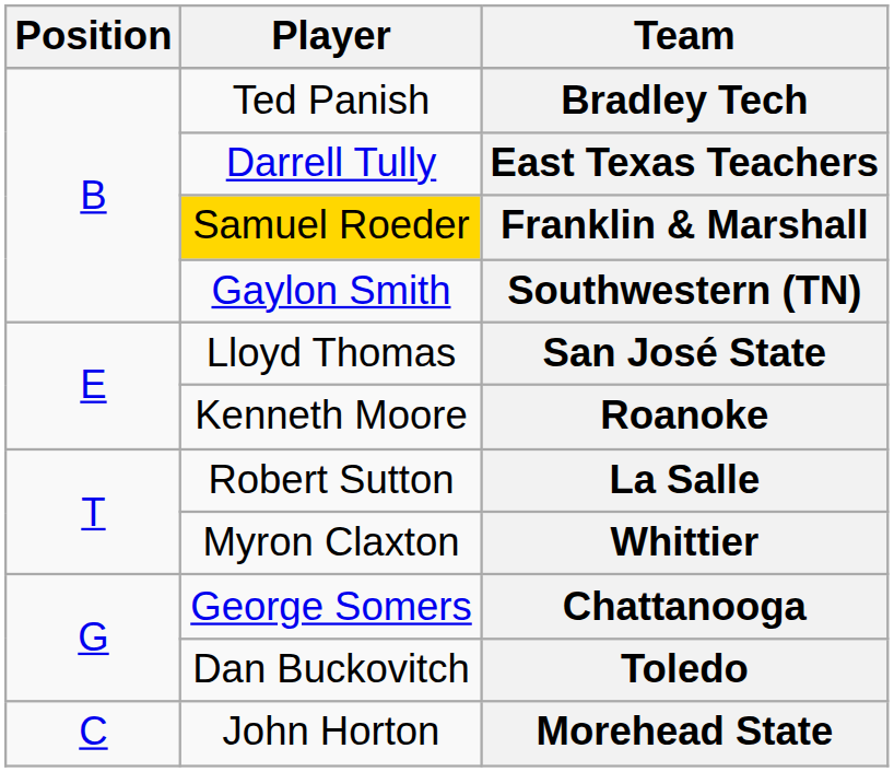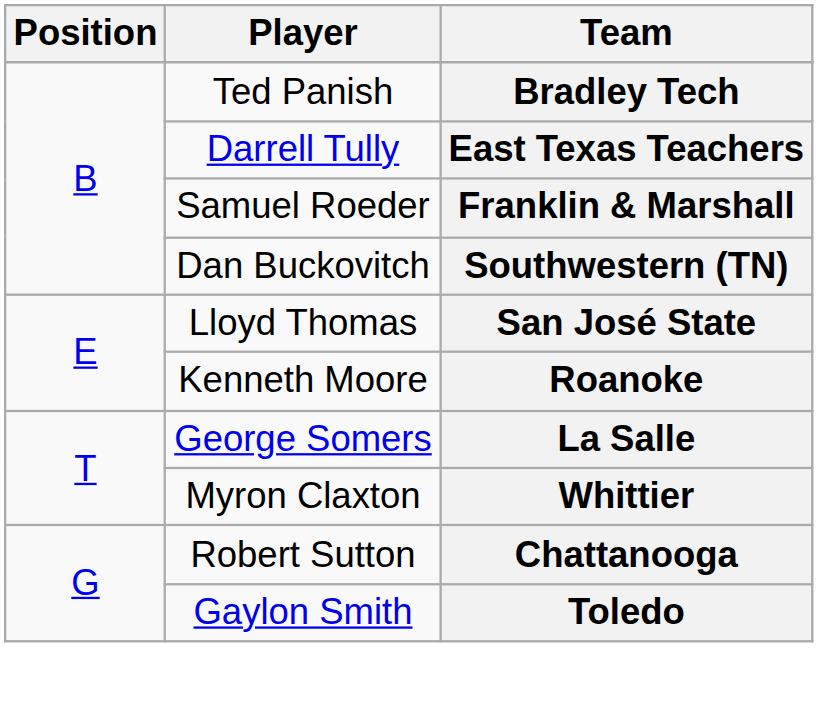Franklin & Marshall | Player: gold background -> no background
Southwestern (TN) | Player: Gaylon Smith -> Dan Buckovitch
La Salle | Player: Robert Sutton -> George Somers
Chattanooga | Player: George Somers -> Robert Sutton
Toledo | Player: Dan Buckovitch -> Gaylon Smith
- row: C | John Horton | Morehead State
